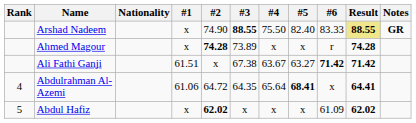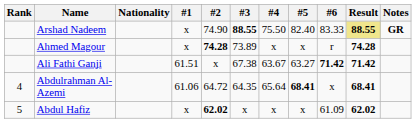Abdulrahman Al-Azemi | Result: 64.41 -> 68.41
